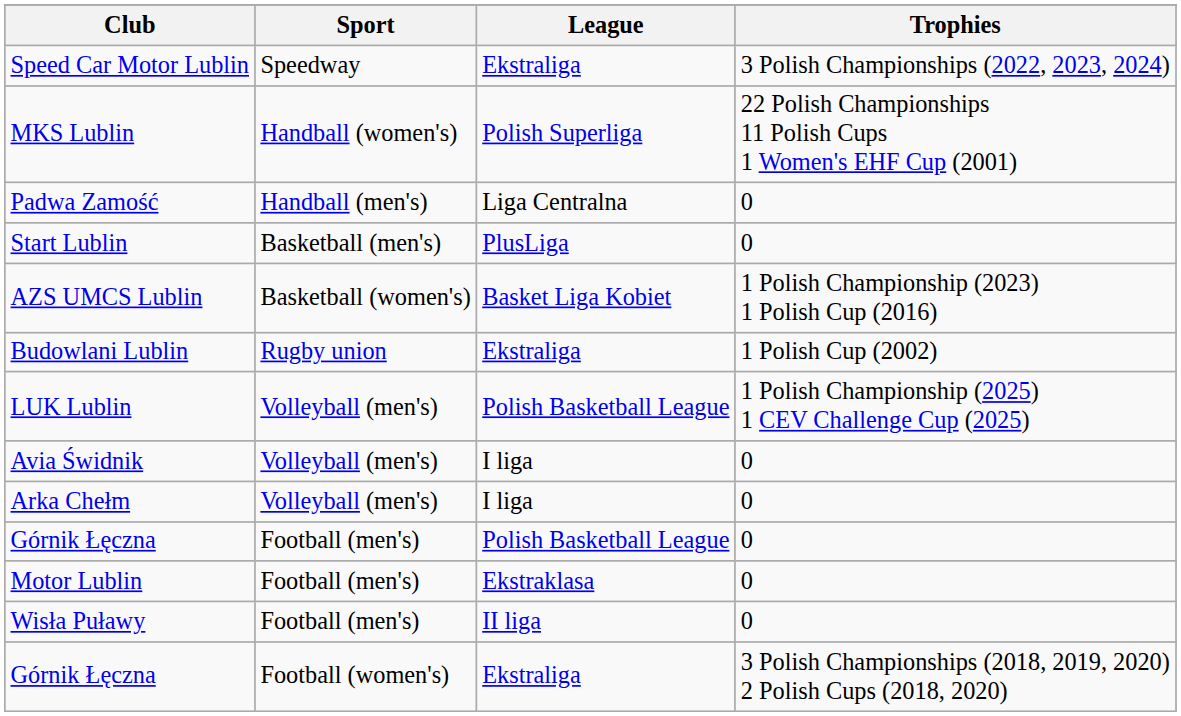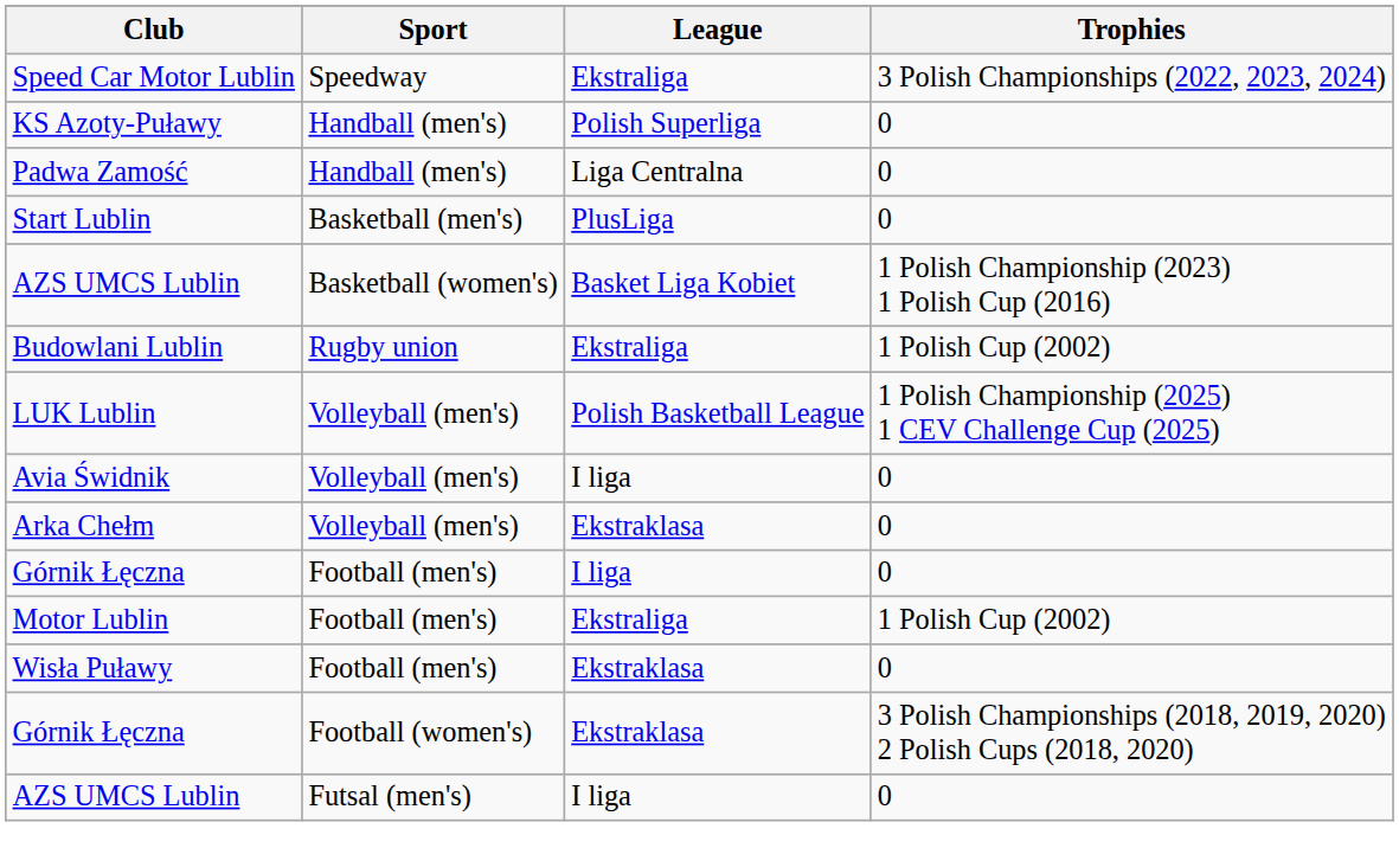- row: MKS Lublin | Handball (women's) | Polish Superliga | 22 Polish Championships 11 Polish Cups 1 Women's EHF Cup (2001)
+ row: KS Azoty-Puławy | Handball (men's) | Polish Superliga | 0
Arka Chełm | League: I liga -> Ekstraklasa
Górnik Łęczna / Football (men's) | League: Polish Basketball League -> I liga
Motor Lublin | League: Ekstraklasa -> Ekstraliga
Motor Lublin | Trophies: 0 -> 1 Polish Cup (2002)
Wisła Puławy | League: II liga -> Ekstraklasa
Górnik Łęczna / Football (women's) | League: Ekstraliga -> Ekstraklasa
+ row: AZS UMCS Lublin | Futsal (men's) | I liga | 0
